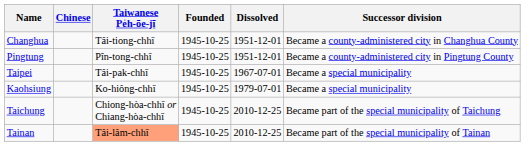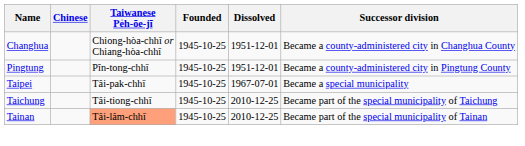Changhua | Taiwanese Pe̍h-ōe-jī: Tâi-tiong-chhī -> Chiong-hòa-chhī or Chiang-hòa-chhī
- row: Kaohsiung | Ko-hiông-chhī | 1945-10-25 | 1979-07-01 | Became a special municipality
Taichung | Taiwanese Pe̍h-ōe-jī: Chiong-hòa-chhī or Chiang-hòa-chhī -> Tâi-tiong-chhī
